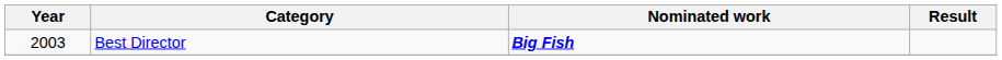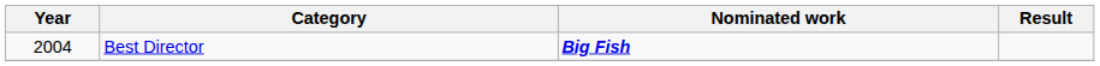Best Director | Year: 2003 -> 2004
